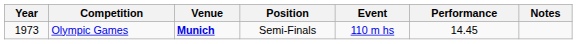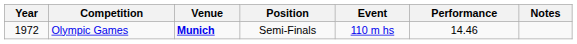Olympic Games | Year: 1973 -> 1972
Olympic Games | Performance: 14.45 -> 14.46
